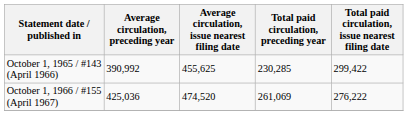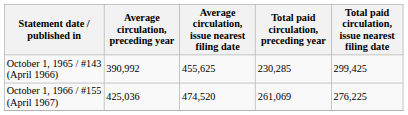October 1, 1965 / #143 (April 1966) | Total paid circulation, issue nearest filing date: 299,422 -> 299,425
October 1, 1966 / #155 (April 1967) | Total paid circulation, issue nearest filing date: 276,222 -> 276,225
